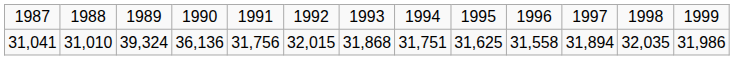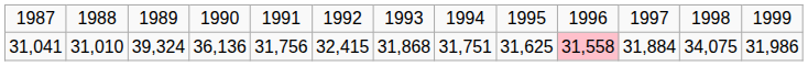31,041 | column 6: 32,015 -> 32,415
31,041 | column 10: no background -> pink background
31,041 | column 11: 31,894 -> 31,884
31,041 | column 12: 32,035 -> 34,075
